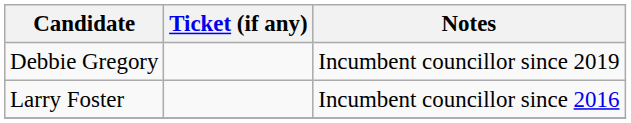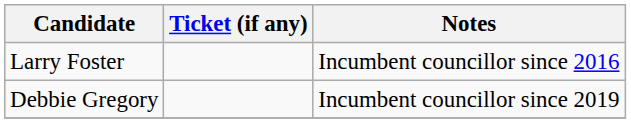rows swapped: Debbie Gregory <-> Larry Foster
